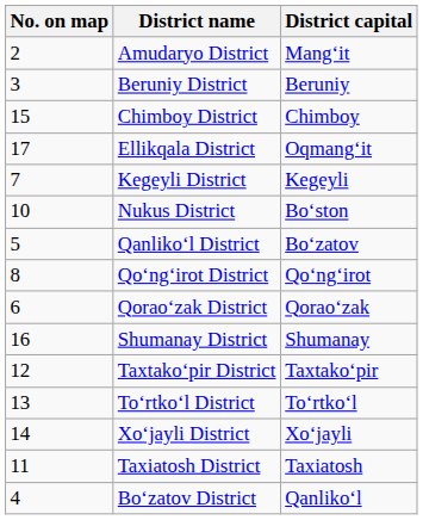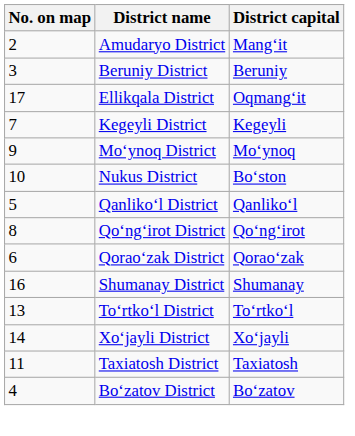- row: 15 | Chimboy District | Chimboy
+ row: 9 | Moʻynoq District | Moʻynoq
Qanlikoʻl District | District capital: Boʻzatov -> Qanlikoʻl
- row: 12 | Taxtakoʻpir District | Taxtakoʻpir
Boʻzatov District | District capital: Qanlikoʻl -> Boʻzatov
